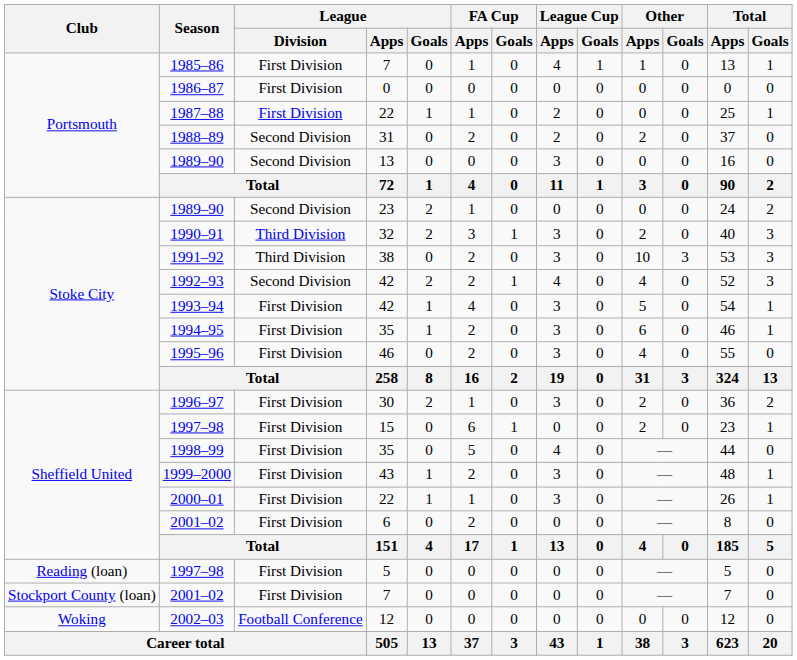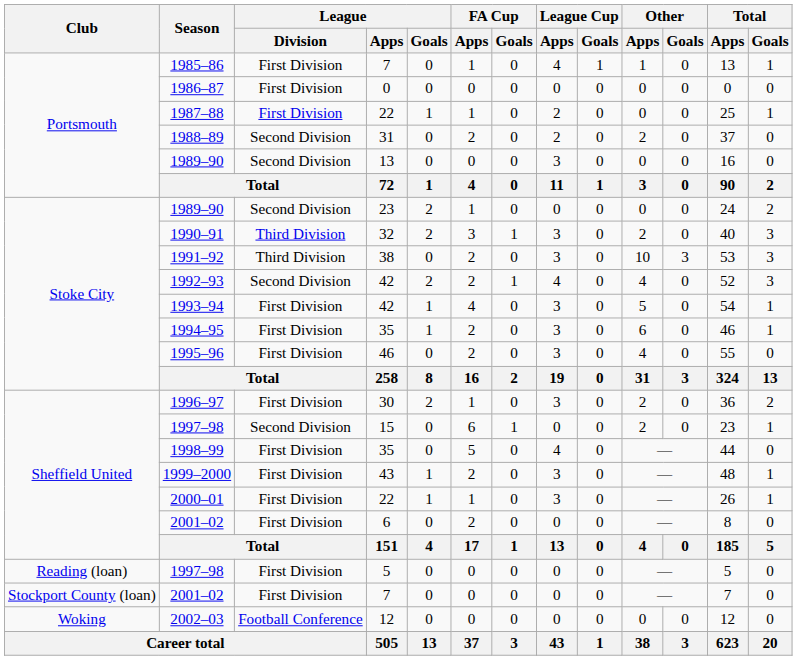1997–98 / 15 | League / Division: First Division -> Second Division
